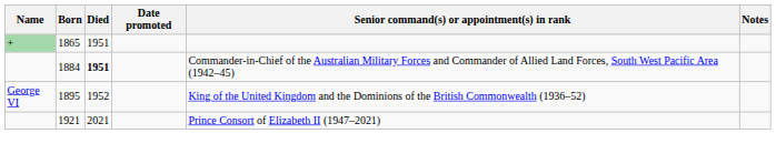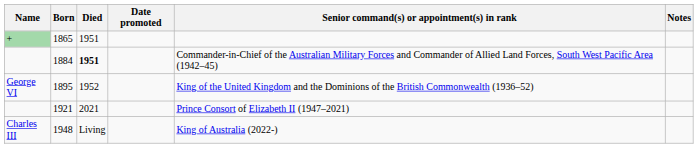+ row: Charles III | 1948 | Living | King of Australia (2022-)
